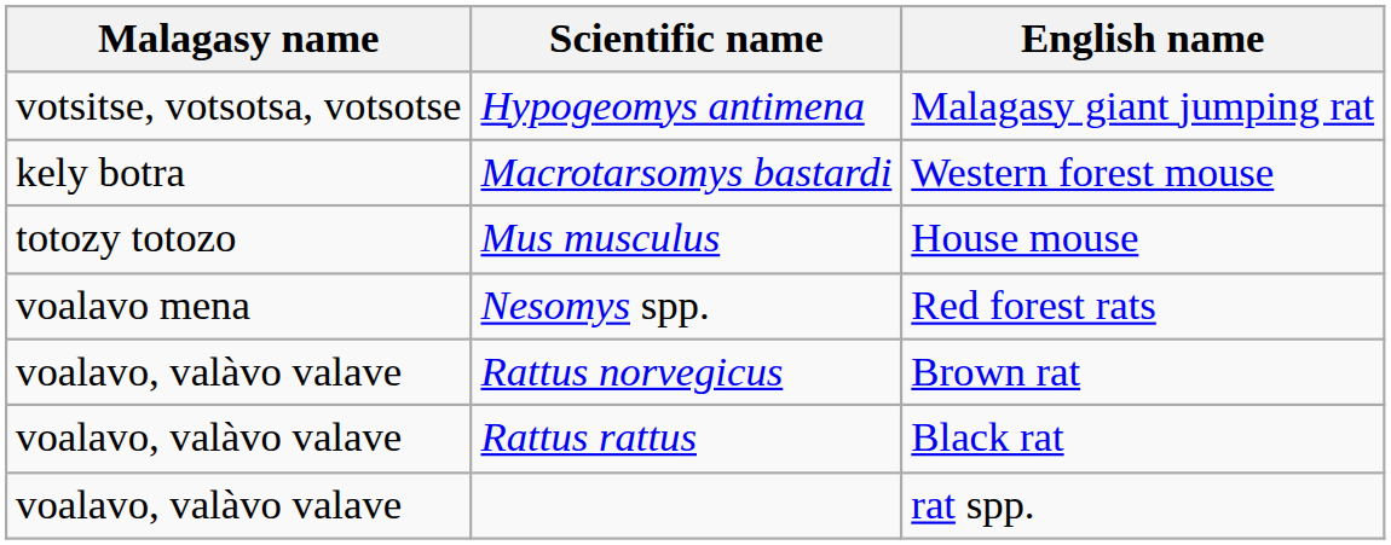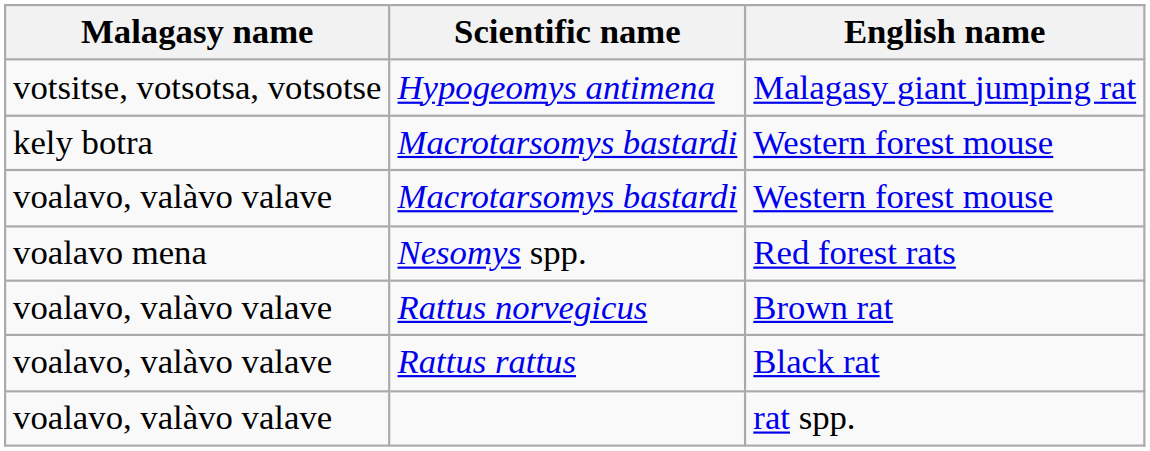+ row: voalavo, valàvo valave | Macrotarsomys bastardi | Western forest mouse
- row: totozy totozo | Mus musculus | House mouse
